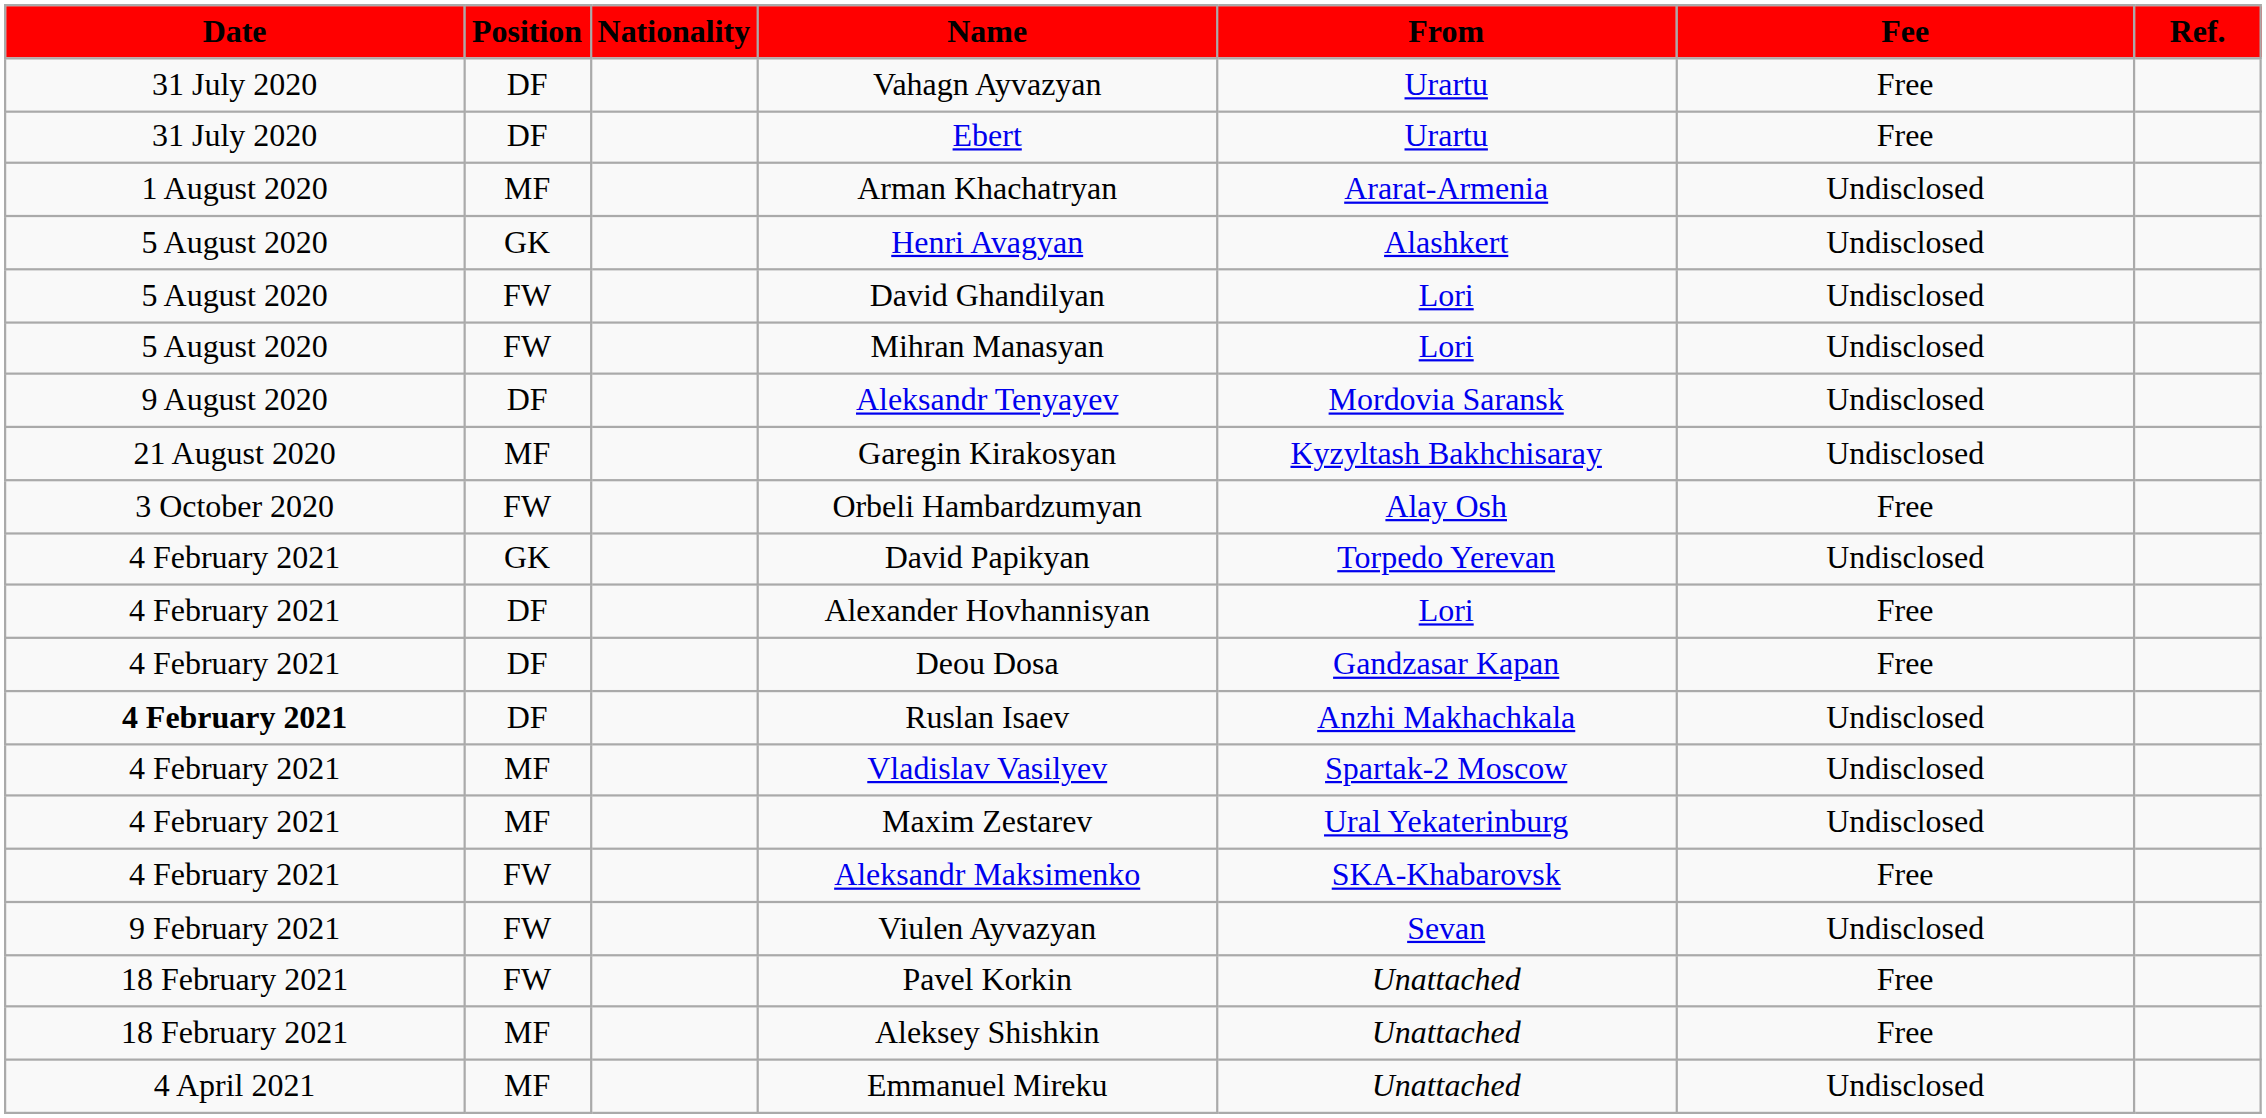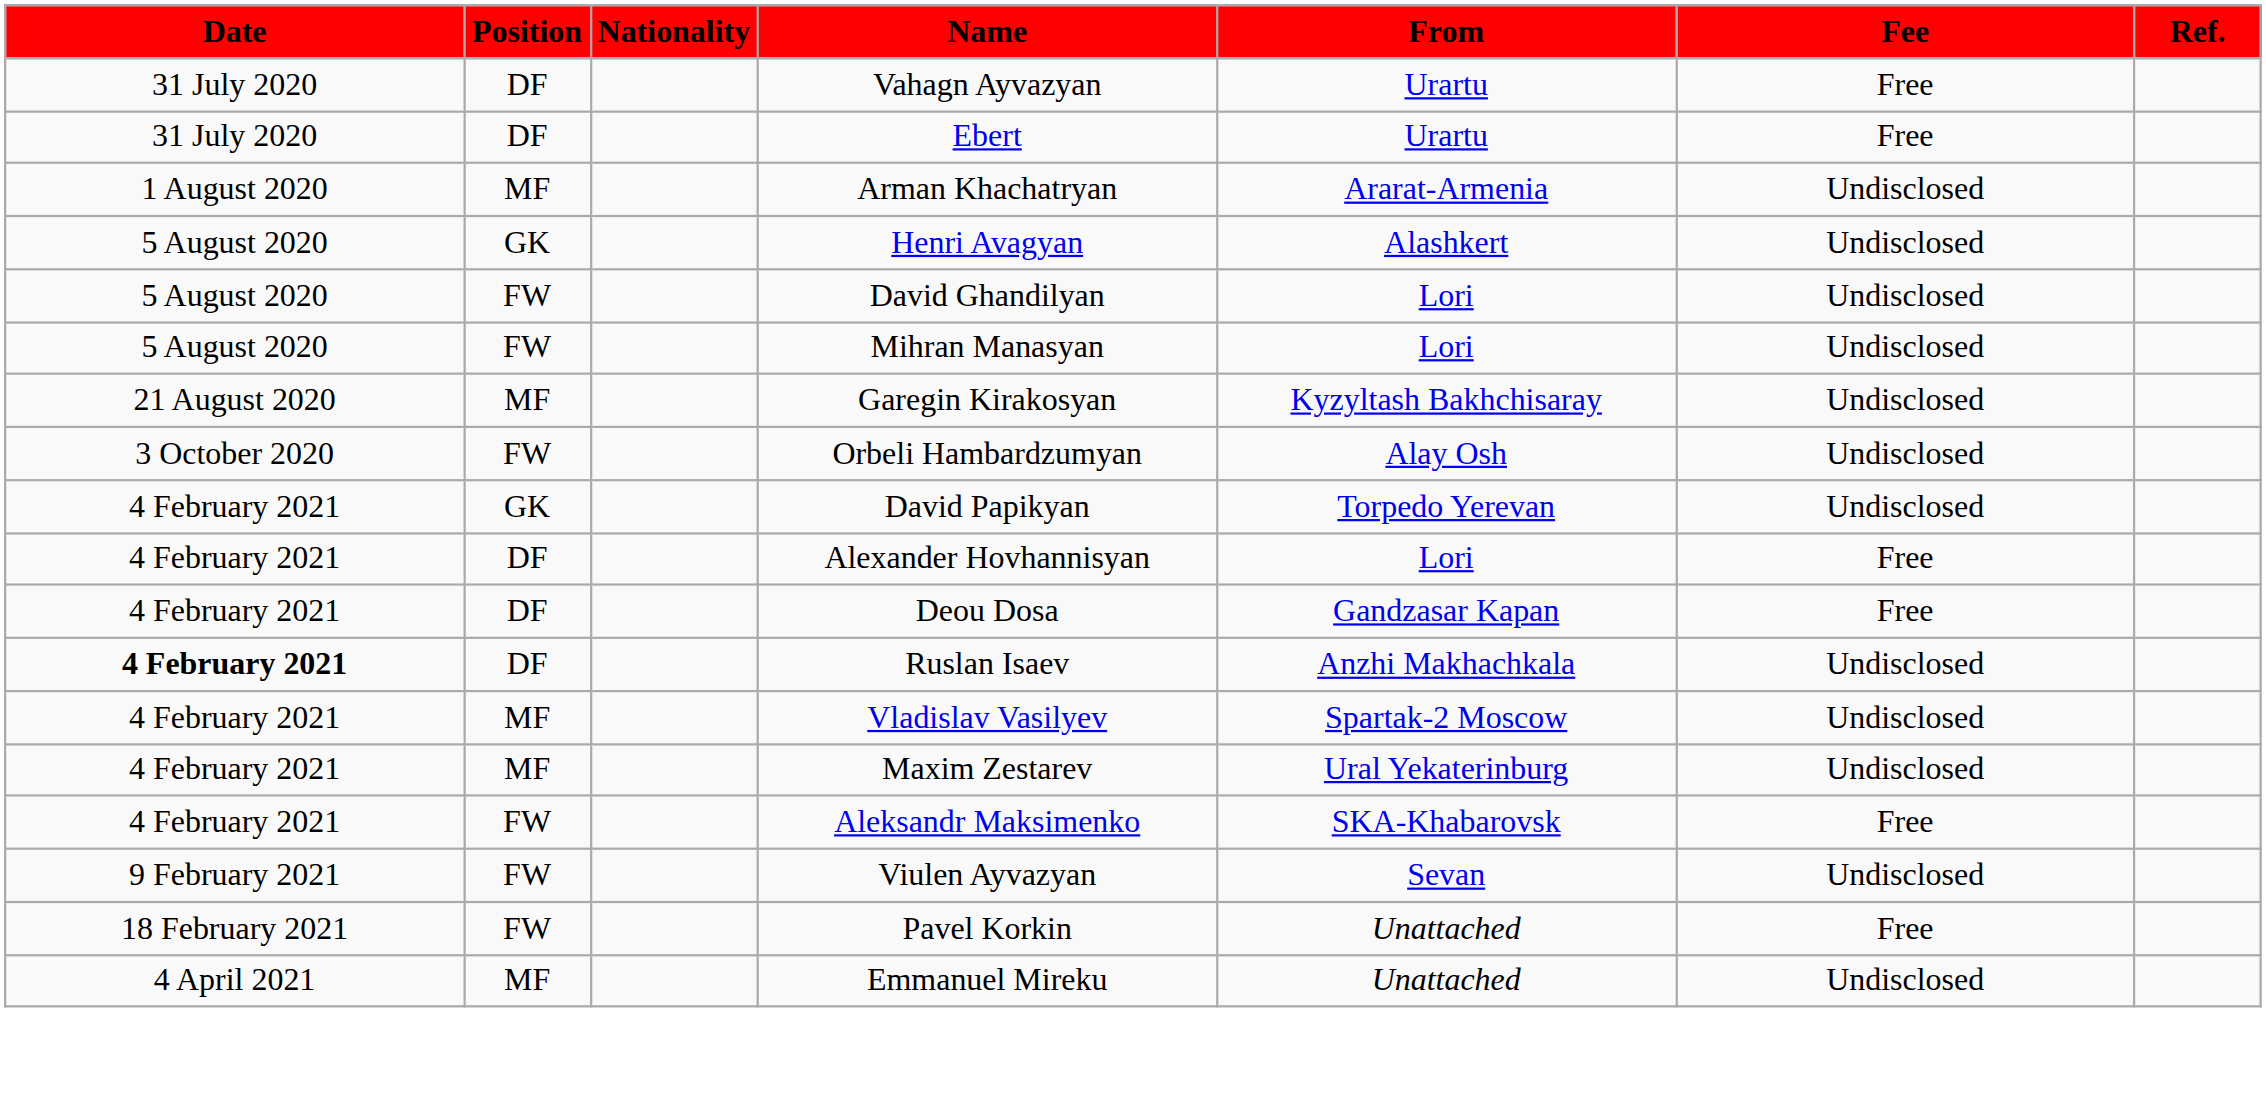- row: 9 August 2020 | DF | Aleksandr Tenyayev | Mordovia Saransk | Undisclosed
Orbeli Hambardzumyan | Fee: Free -> Undisclosed
- row: 18 February 2021 | MF | Aleksey Shishkin | Unattached | Free
